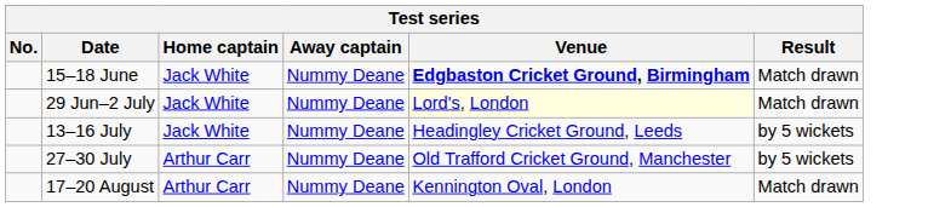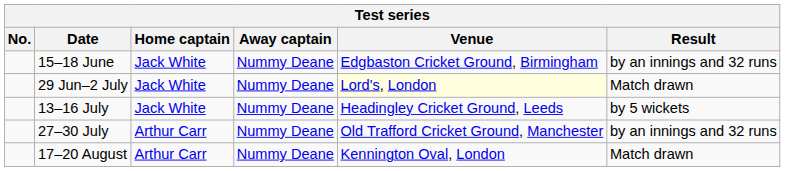15–18 June | Venue: bold -> normal
15–18 June | Result: Match drawn -> by an innings and 32 runs
27–30 July | Result: by 5 wickets -> by an innings and 32 runs
